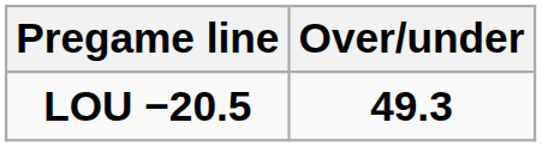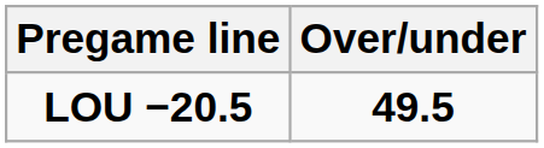LOU −20.5 | Over/under: 49.3 -> 49.5
